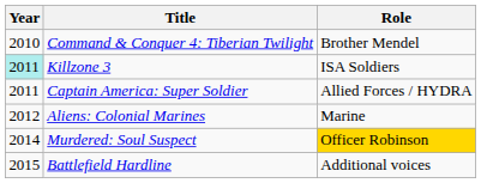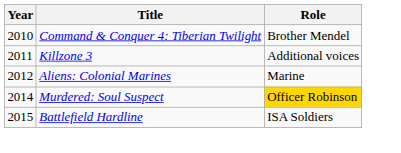Killzone 3 | Year: paleturquoise background -> no background
Killzone 3 | Role: ISA Soldiers -> Additional voices
- row: 2011 | Captain America: Super Soldier | Allied Forces / HYDRA
Battlefield Hardline | Role: Additional voices -> ISA Soldiers
